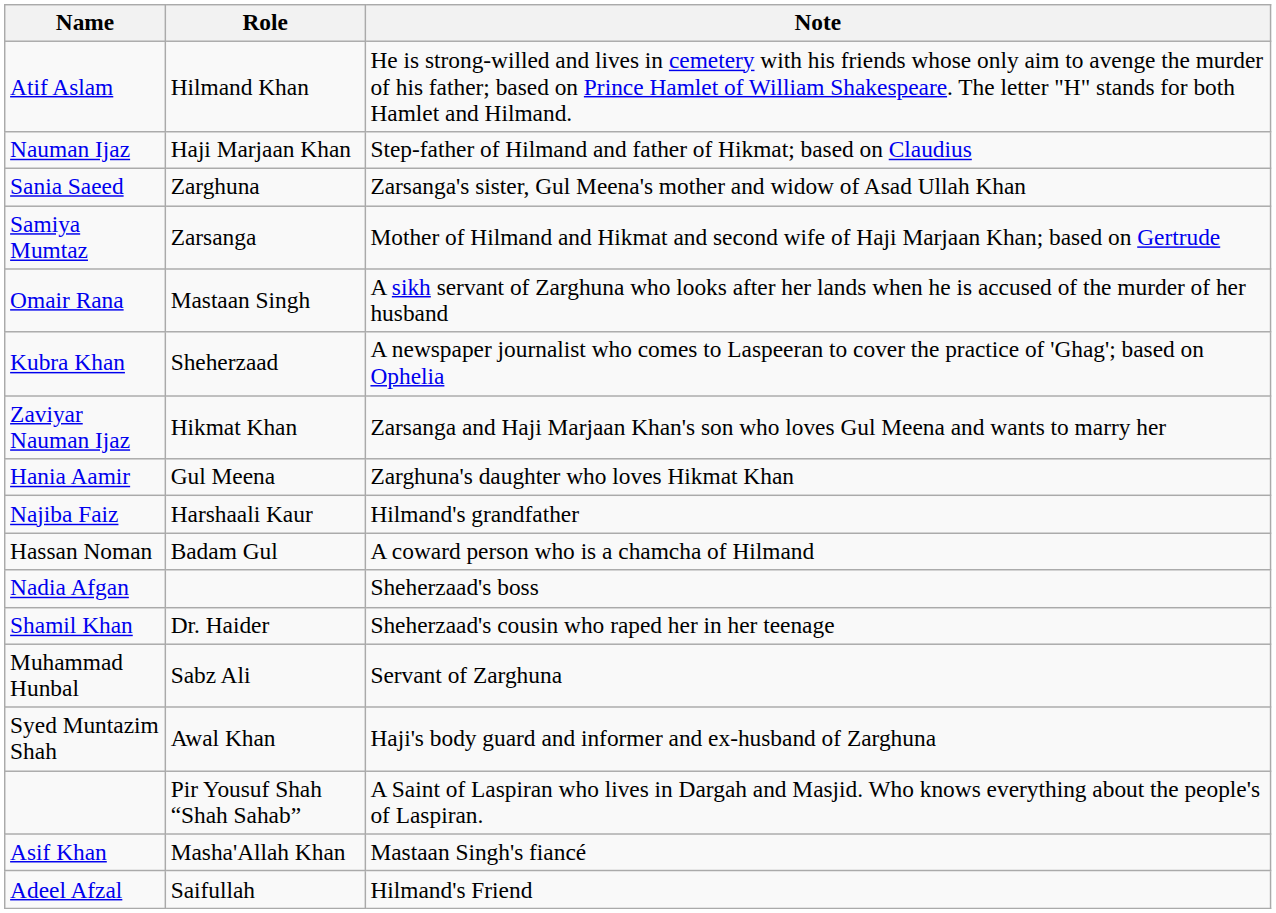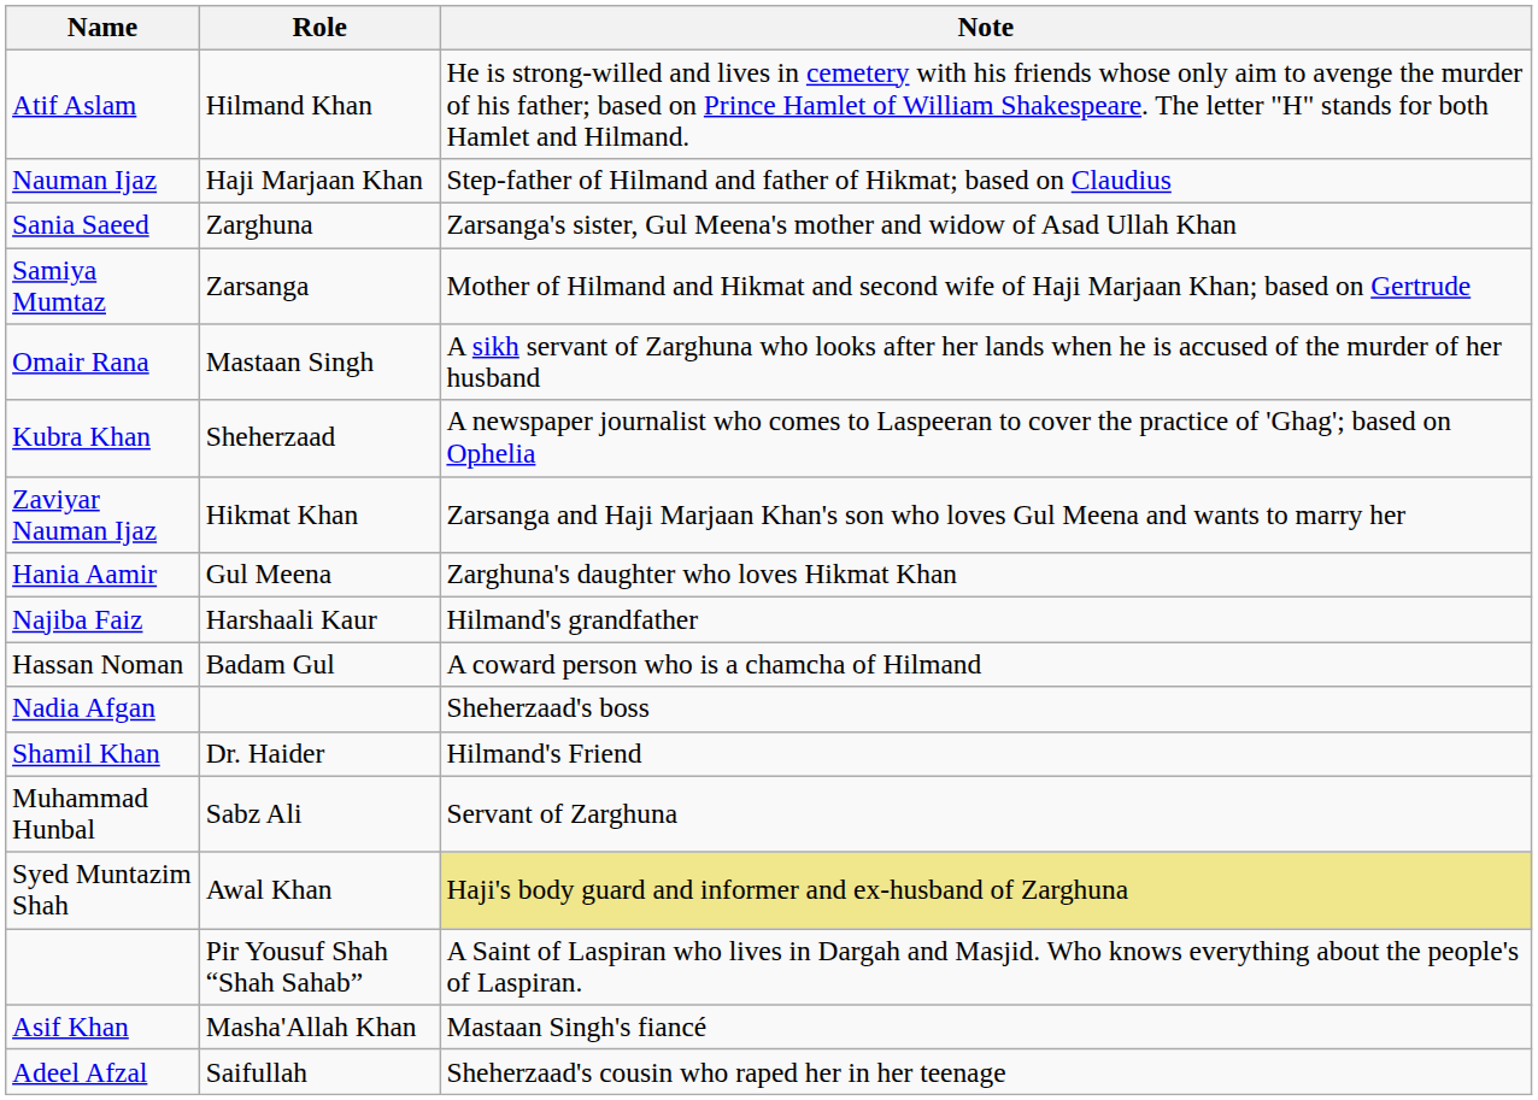Shamil Khan | Note: Sheherzaad's cousin who raped her in her teenage -> Hilmand's Friend
Syed Muntazim Shah | Note: no background -> khaki background
Adeel Afzal | Note: Hilmand's Friend -> Sheherzaad's cousin who raped her in her teenage
